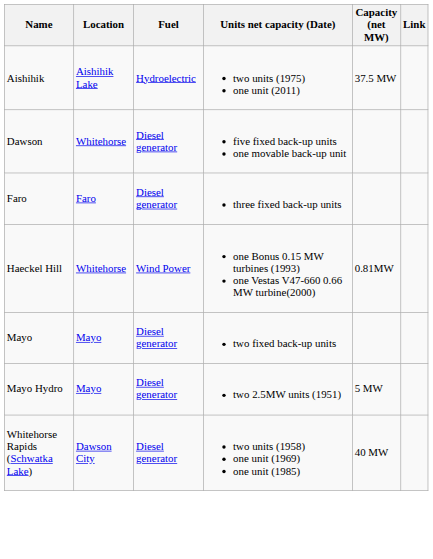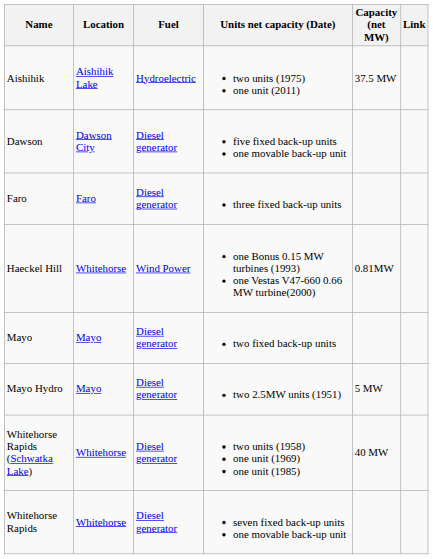Dawson | Location: Whitehorse -> Dawson City
Whitehorse Rapids (Schwatka Lake) | Location: Dawson City -> Whitehorse
+ row: Whitehorse Rapids | Whitehorse | Diesel generator | seven fixed back-up units one movable back-up unit
